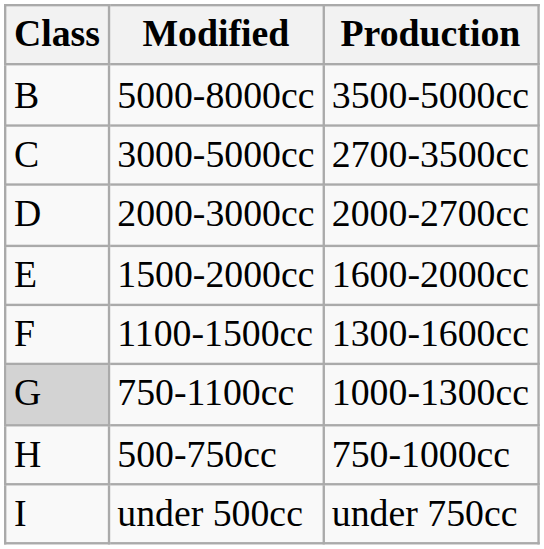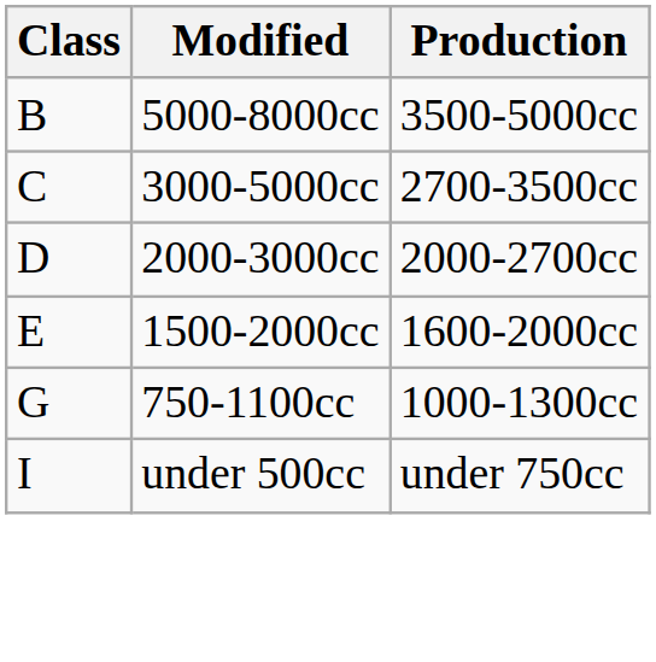- row: F | 1100-1500cc | 1300-1600cc
750-1100cc | Class: lightgrey background -> no background
- row: H | 500-750cc | 750-1000cc
